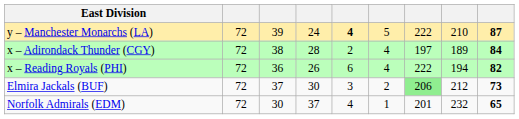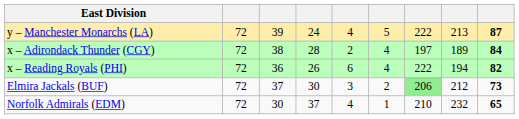y – Manchester Monarchs (LA) | column 5: bold -> normal
y – Manchester Monarchs (LA) | column 8: 210 -> 213
Norfolk Admirals (EDM) | column 7: 201 -> 210
